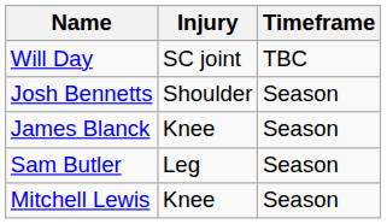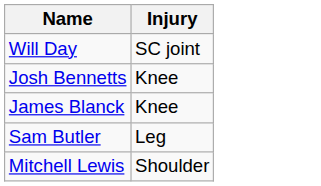- column: Timeframe | TBC | Season | Season | Season | Season
Josh Bennetts | Injury: Shoulder -> Knee
Mitchell Lewis | Injury: Knee -> Shoulder
